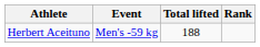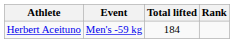Herbert Aceituno | Total lifted: 188 -> 184
